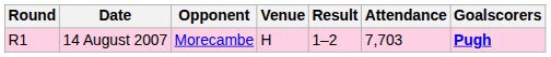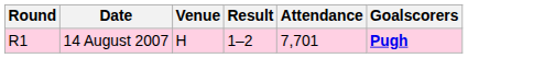- column: Opponent | Morecambe
14 August 2007 | Attendance: 7,703 -> 7,701
